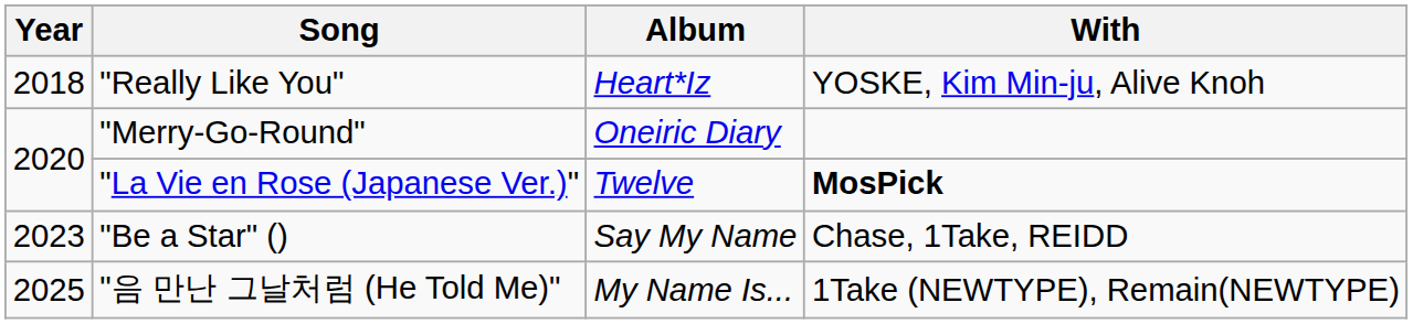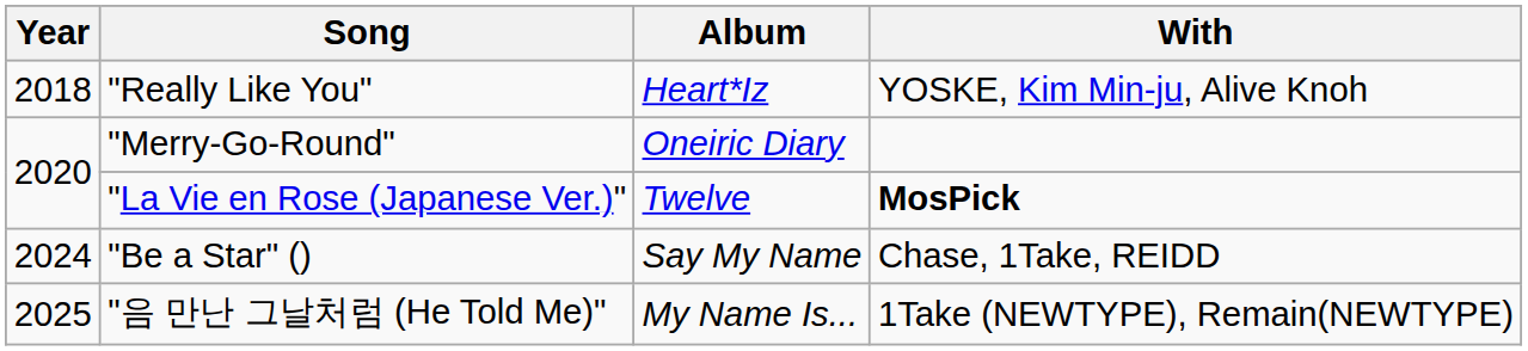"Be a Star" () | Year: 2023 -> 2024
